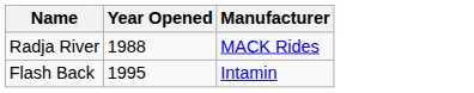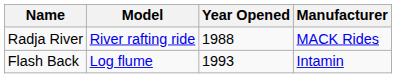+ column: Model | River rafting ride | Log flume
Flash Back | Year Opened: 1995 -> 1993
